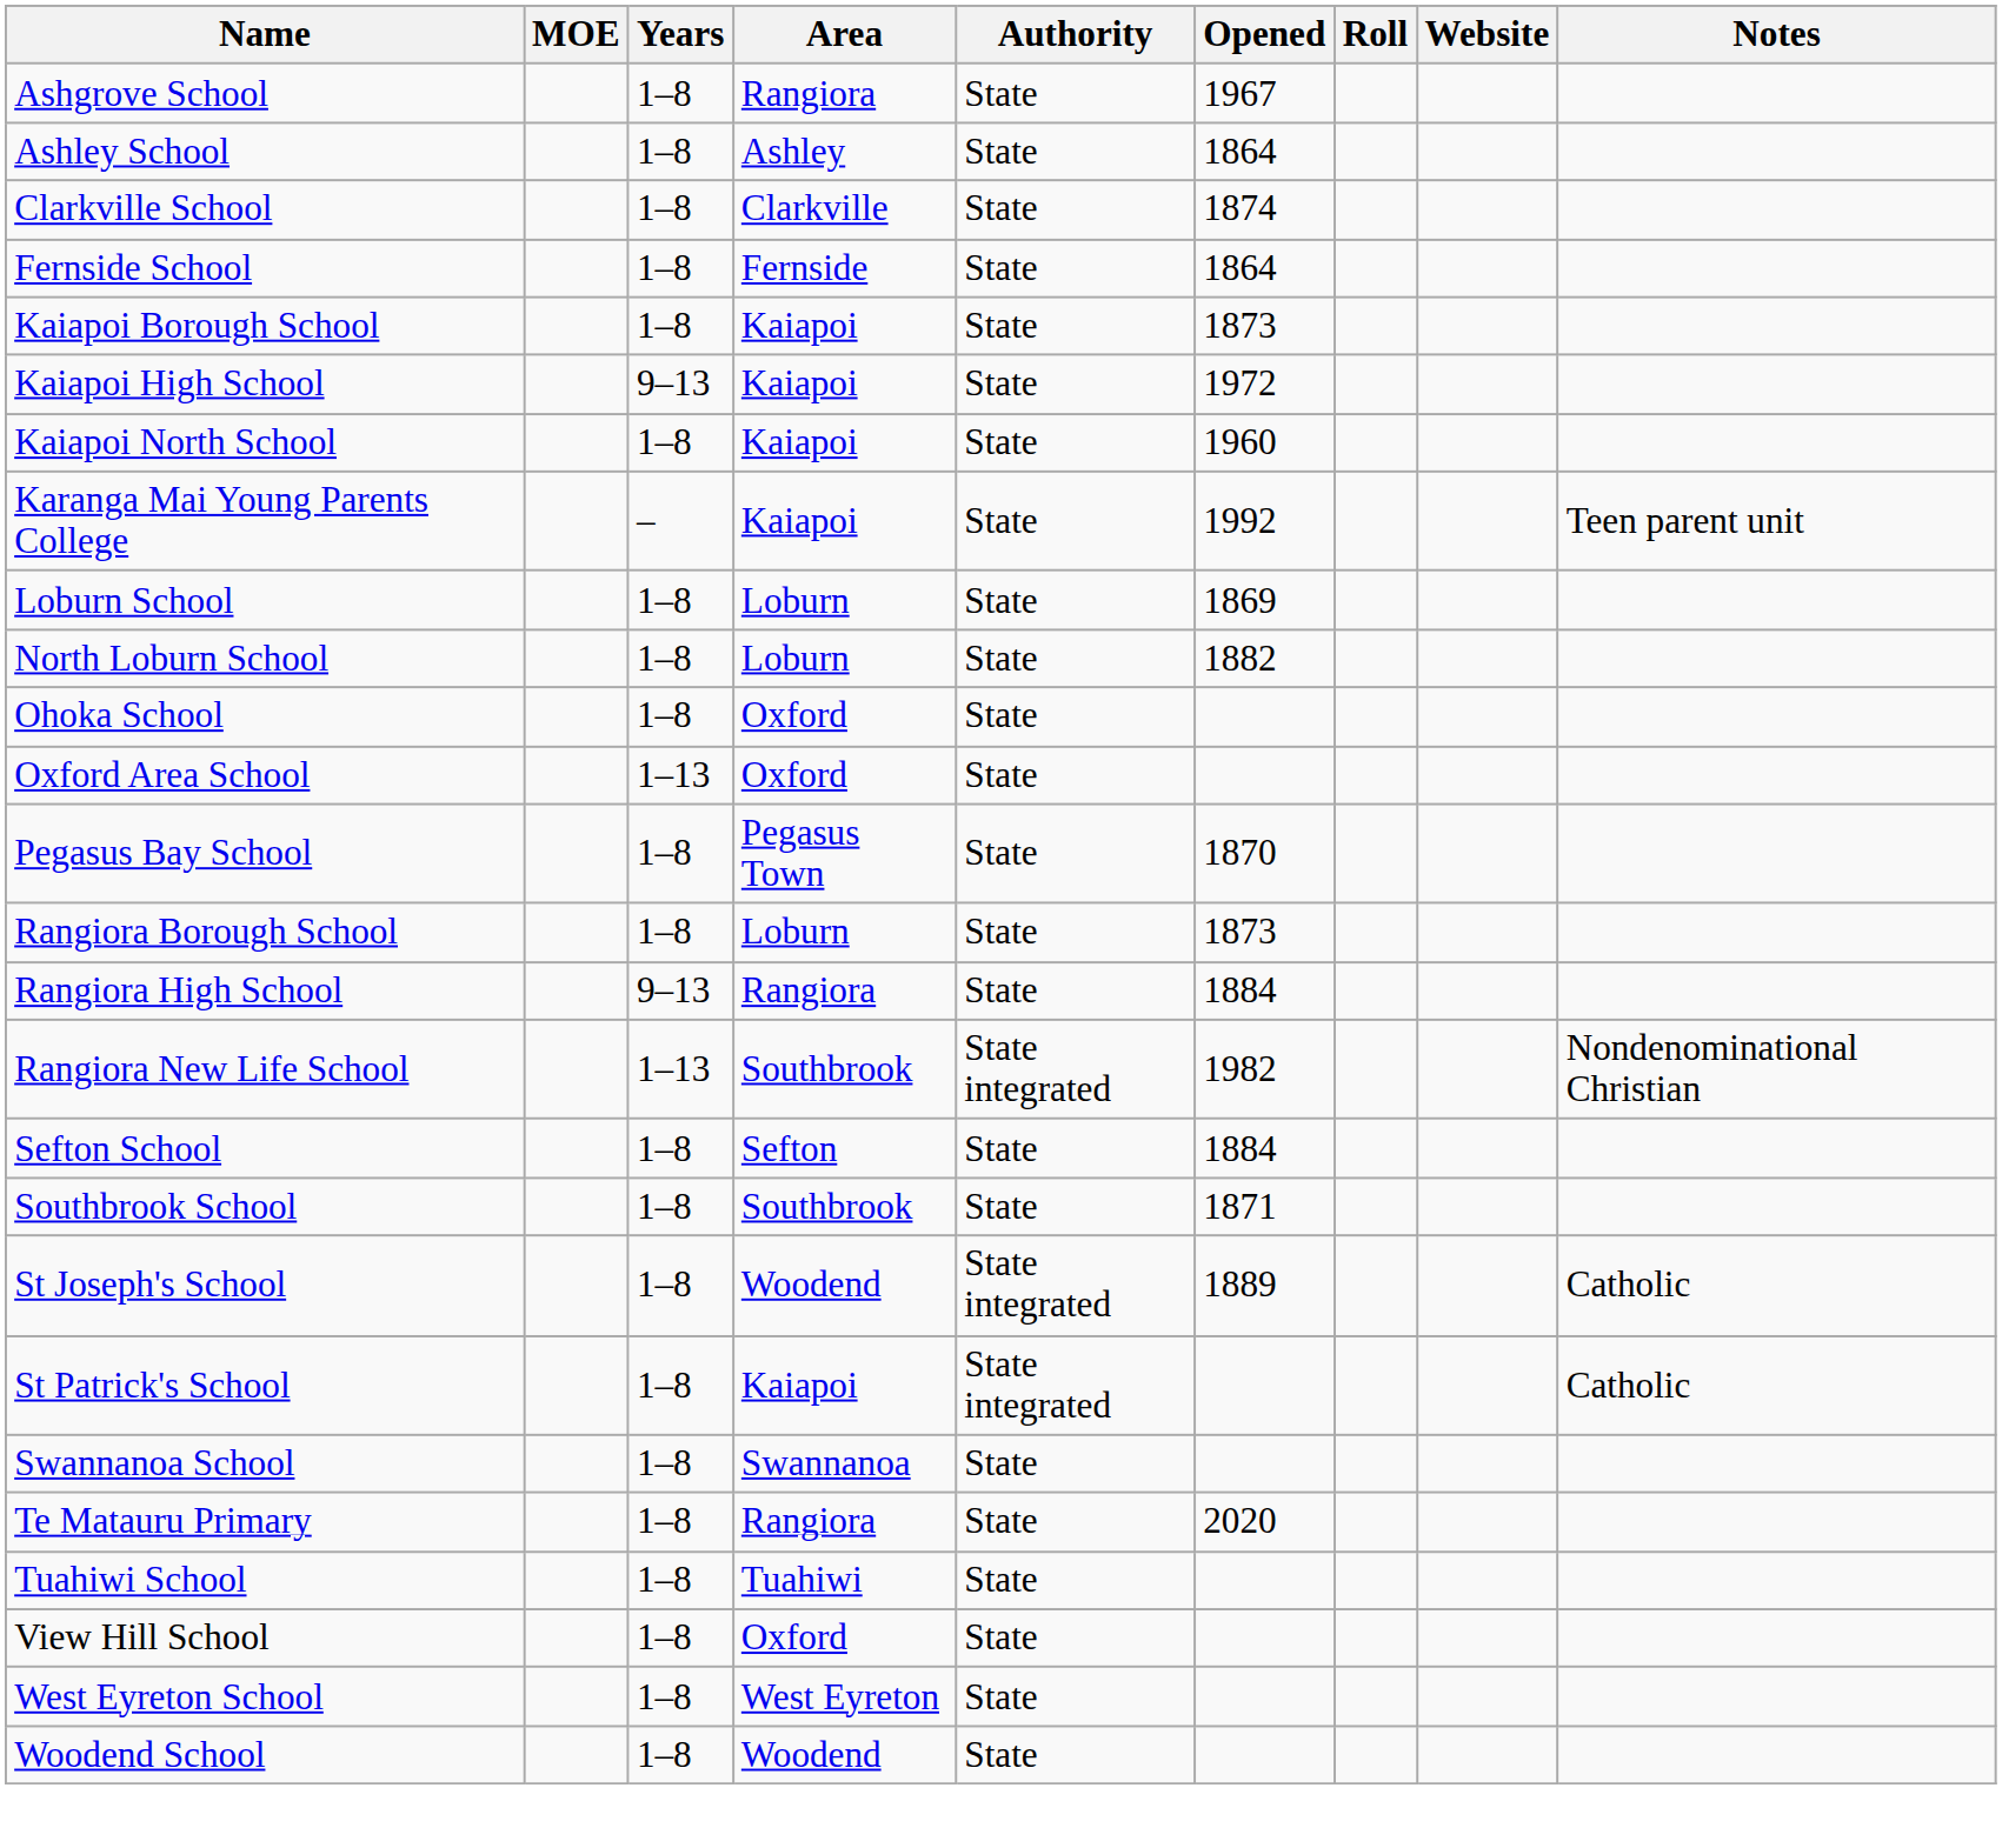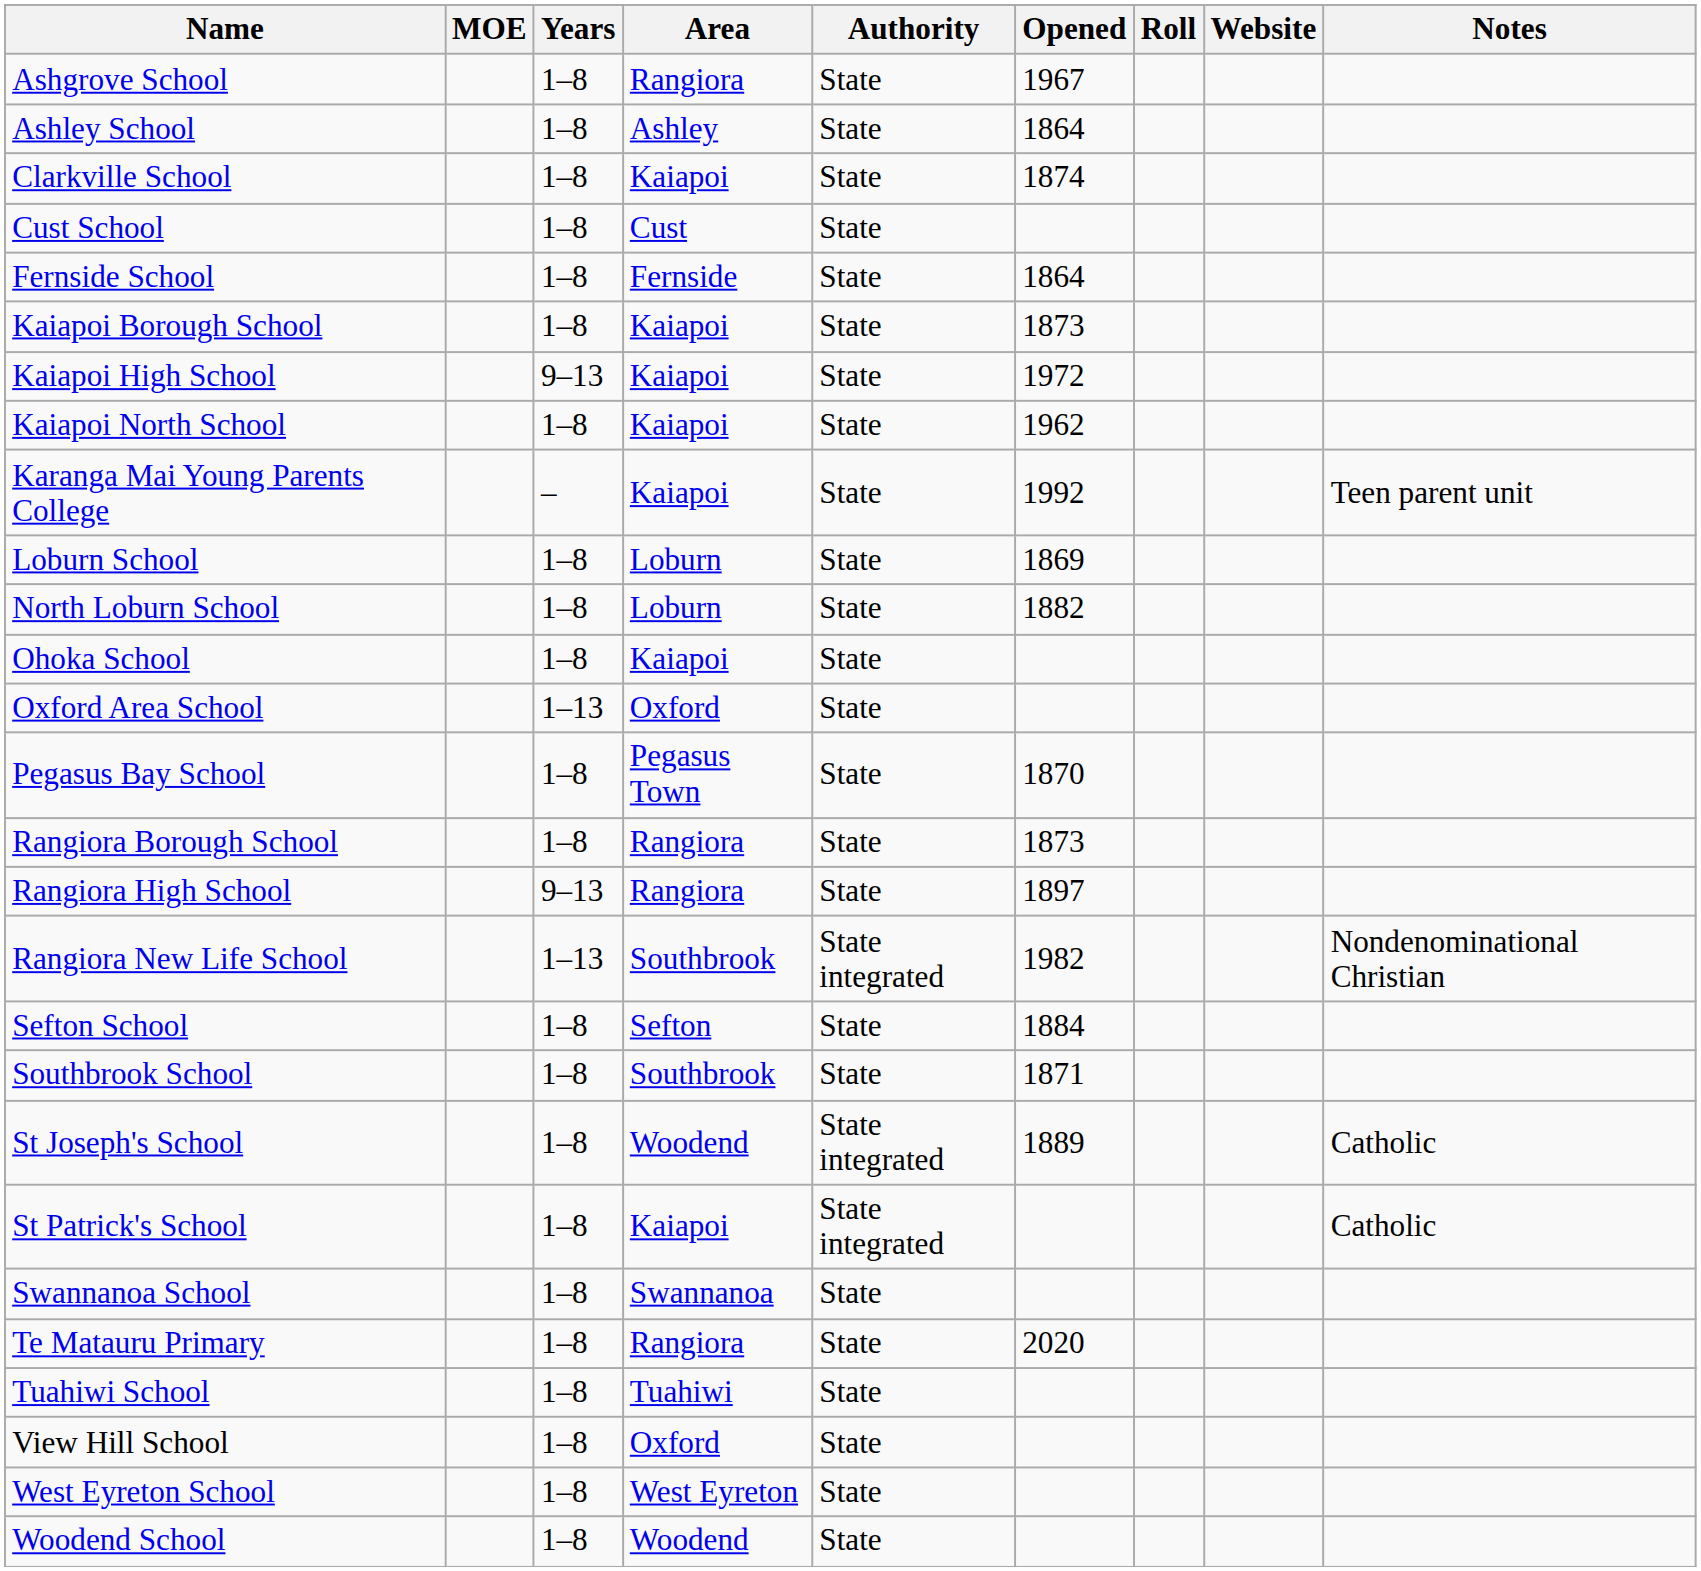Clarkville School | Area: Clarkville -> Kaiapoi
+ row: Cust School | 1–8 | Cust | State
Kaiapoi North School | Opened: 1960 -> 1962
Ohoka School | Area: Oxford -> Kaiapoi
Rangiora Borough School | Area: Loburn -> Rangiora
Rangiora High School | Opened: 1884 -> 1897
